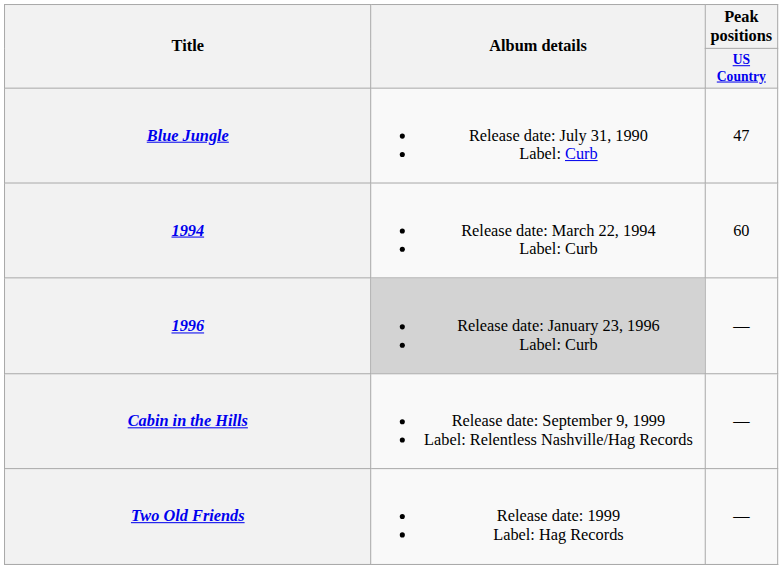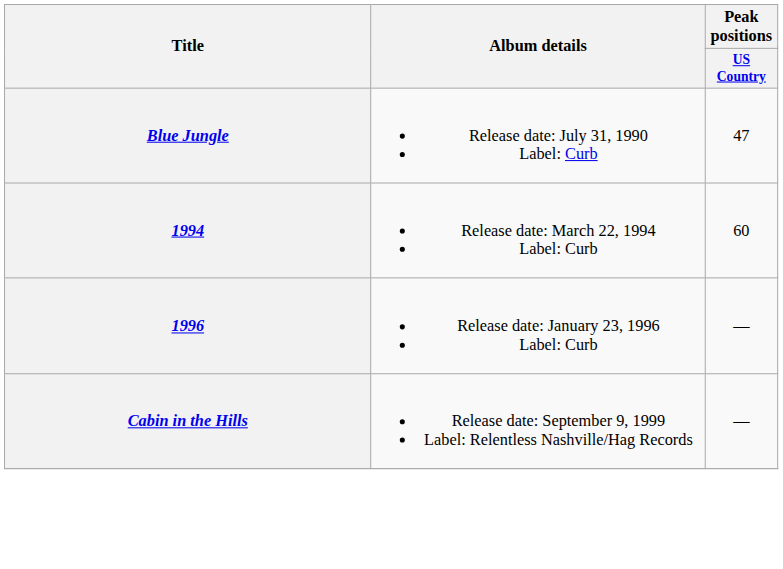1996 | Album details: lightgrey background -> no background
- row: Two Old Friends | Release date: 1999 Label: Hag Records | —
